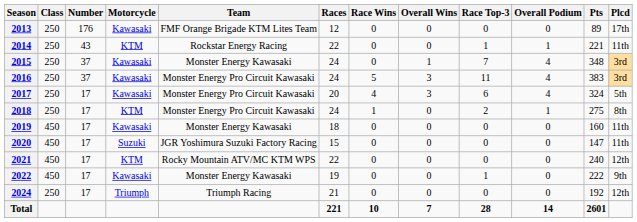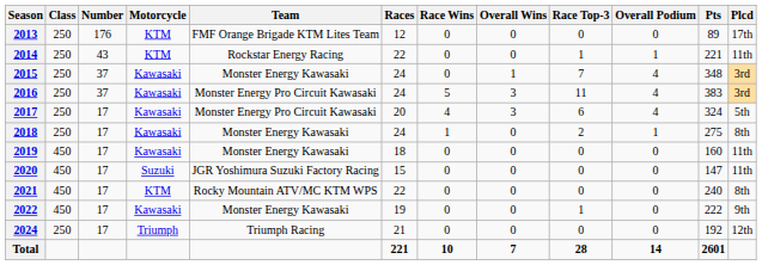2013 | Motorcycle: Kawasaki -> KTM
2018 | Motorcycle: KTM -> Kawasaki
2018 | Team: Monster Energy Pro Circuit Kawasaki -> Monster Energy Kawasaki
2021 | Plcd: 12th -> 8th
